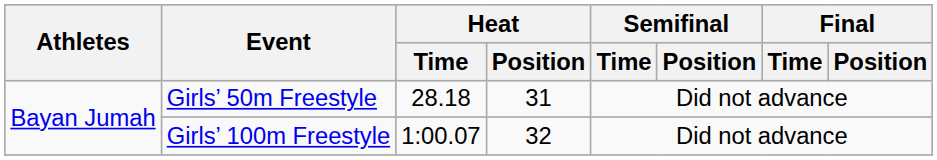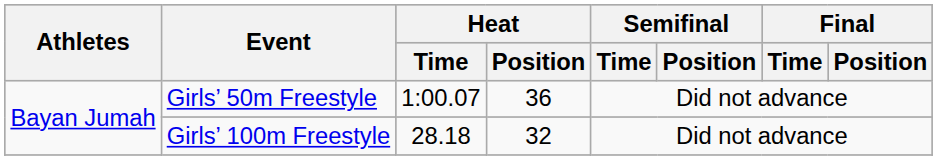Girls’ 50m Freestyle | Heat / Time: 28.18 -> 1:00.07
Girls’ 50m Freestyle | Heat / Position: 31 -> 36
Girls’ 100m Freestyle | Heat / Time: 1:00.07 -> 28.18
